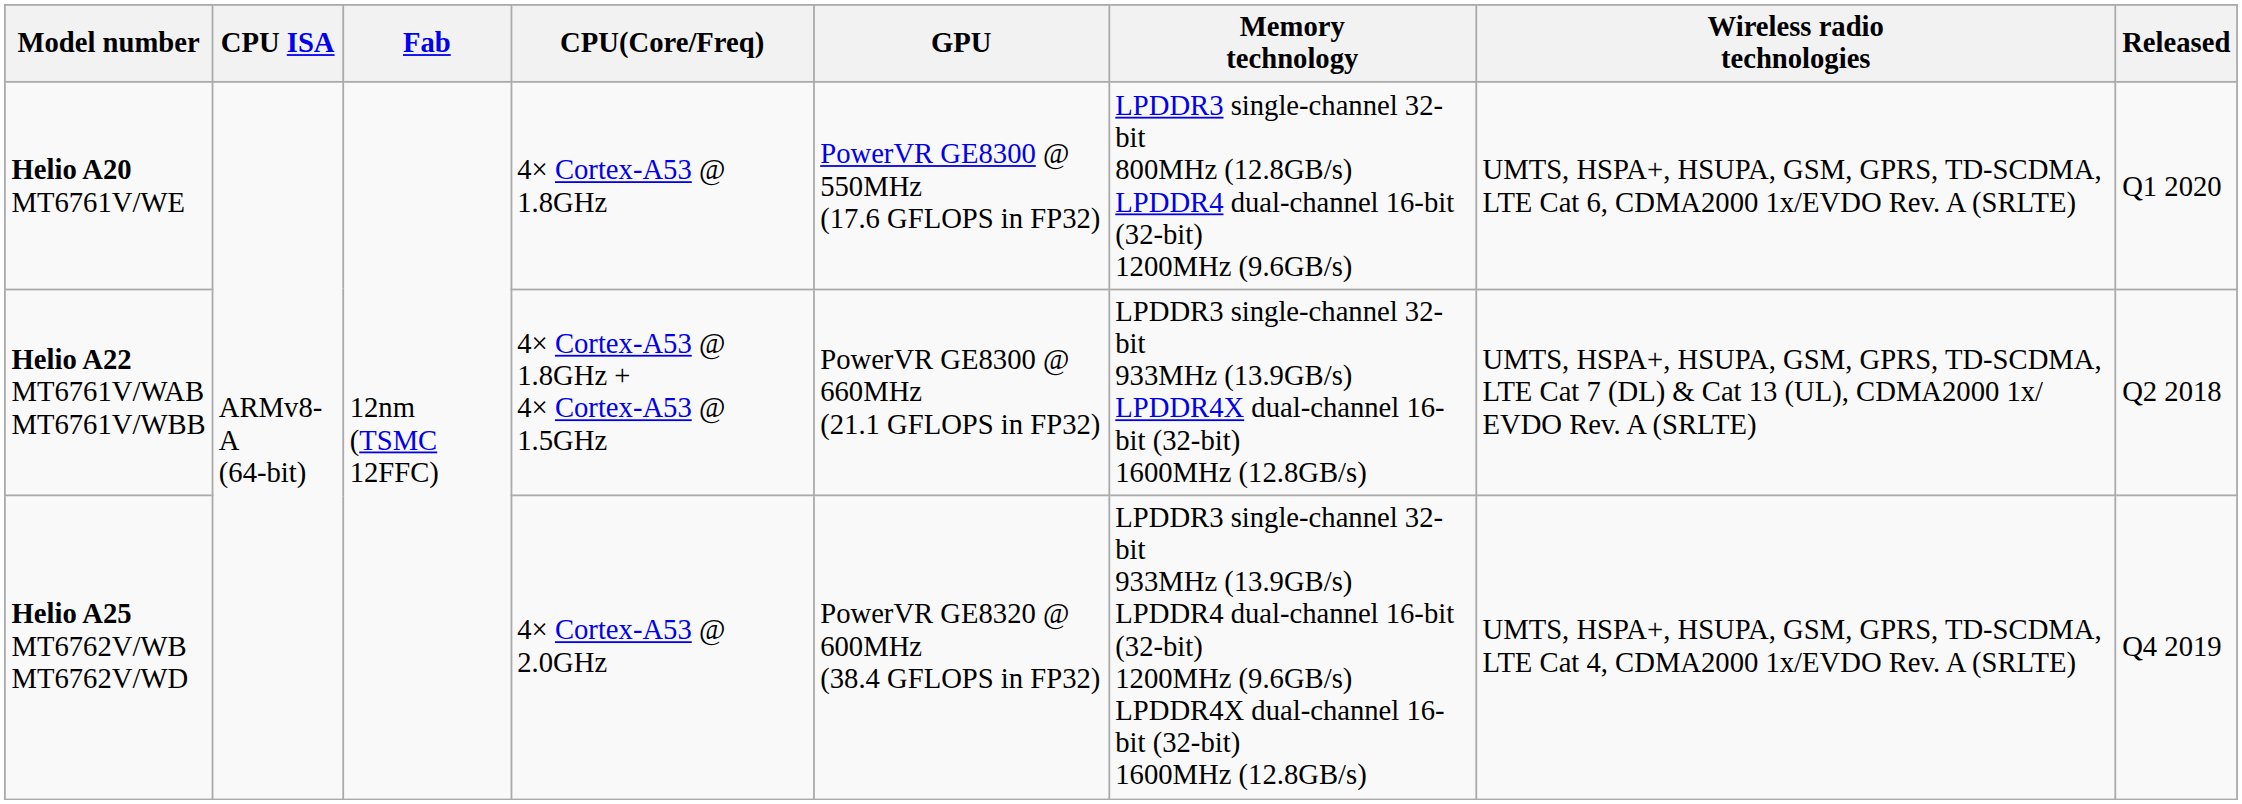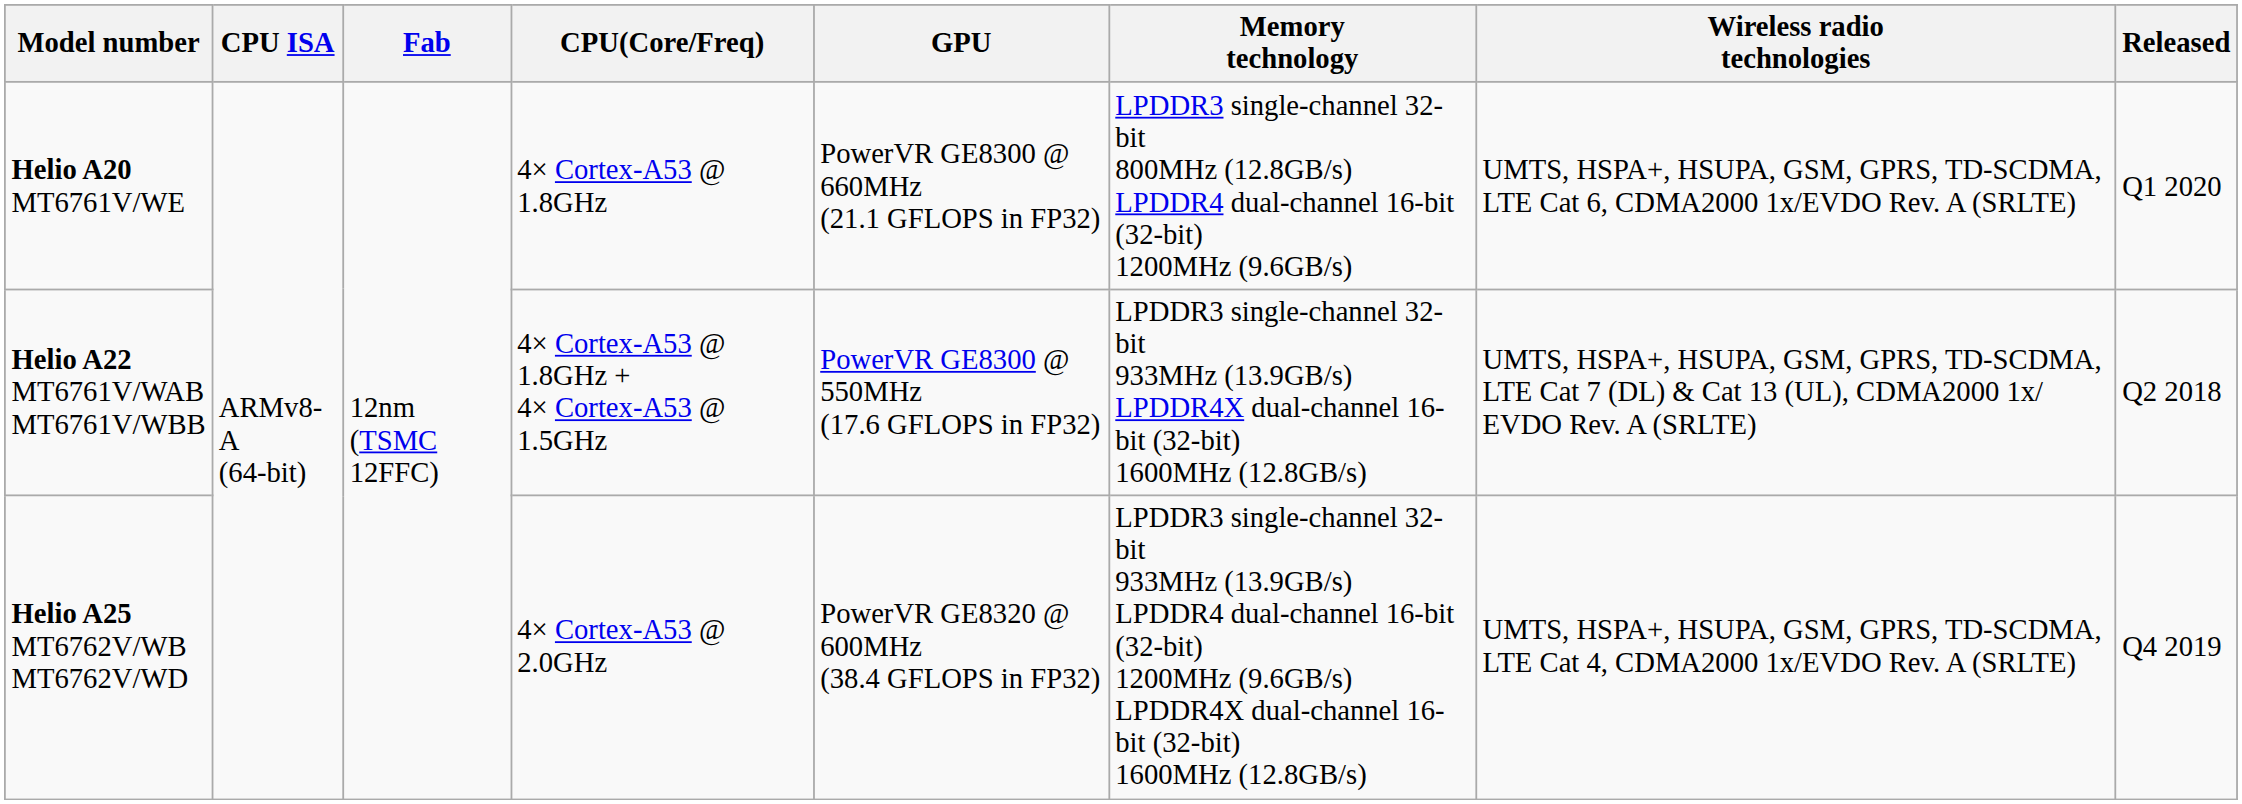Helio A20 MT6761V/WE | GPU: PowerVR GE8300 @ 550MHz (17.6 GFLOPS in FP32) -> PowerVR GE8300 @ 660MHz (21.1 GFLOPS in FP32)
Helio A22 MT6761V/WAB MT6761V/WBB | GPU: PowerVR GE8300 @ 660MHz (21.1 GFLOPS in FP32) -> PowerVR GE8300 @ 550MHz (17.6 GFLOPS in FP32)
